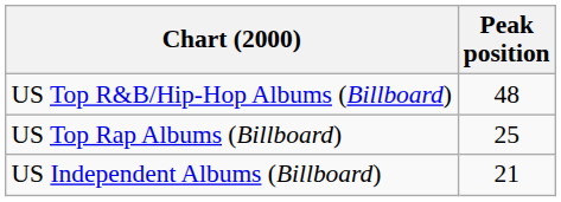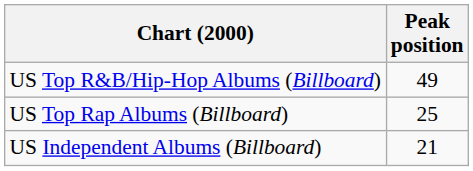US Top R&B/Hip-Hop Albums (Billboard) | Peak position: 48 -> 49
